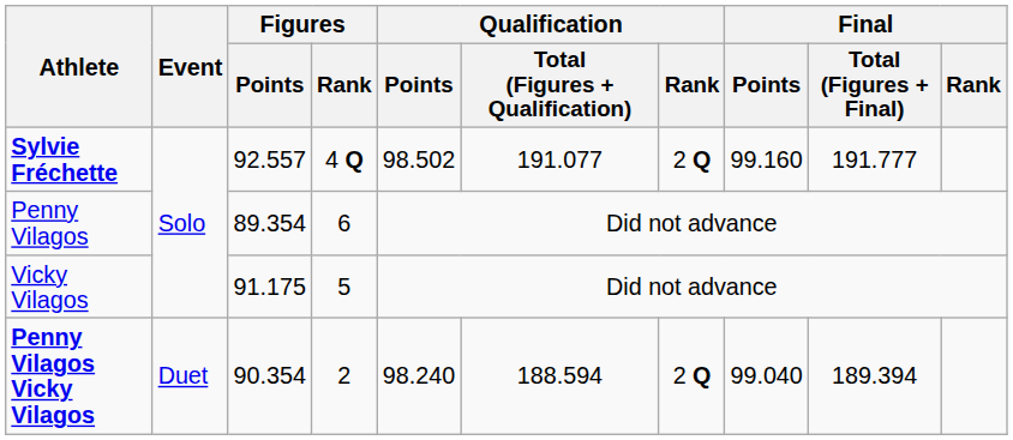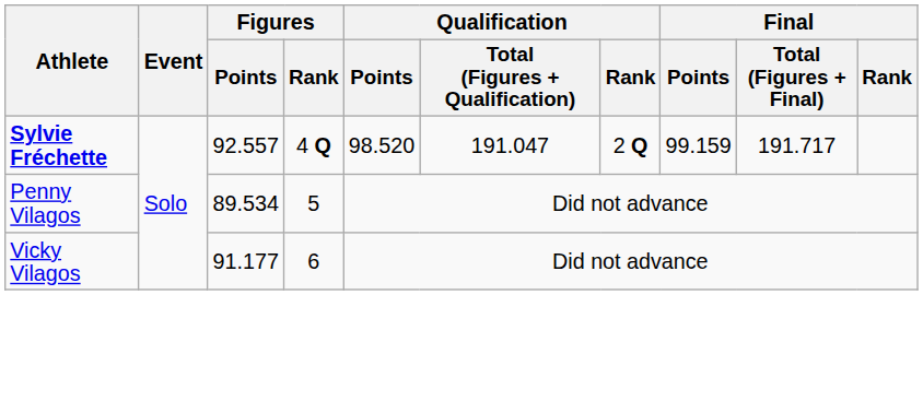Sylvie Fréchette | Qualification / Points: 98.502 -> 98.520
Sylvie Fréchette | Qualification / Total (Figures + Qualification): 191.077 -> 191.047
Sylvie Fréchette | Final / Points: 99.160 -> 99.159
Sylvie Fréchette | Final / Total (Figures + Final): 191.777 -> 191.717
Penny Vilagos | Figures / Points: 89.354 -> 89.534
Penny Vilagos | Figures / Rank: 6 -> 5
Vicky Vilagos | Figures / Points: 91.175 -> 91.177
Vicky Vilagos | Figures / Rank: 5 -> 6
- row: Penny Vilagos Vicky Vilagos | Duet | 90.354 | 2 | 98.240 | 188.594 | 2 Q | 99.040 | 189.394
